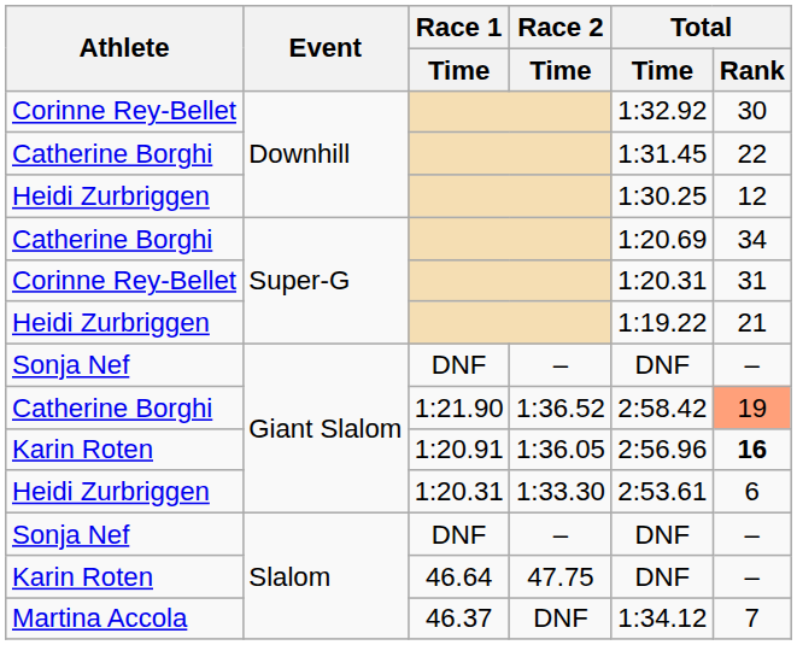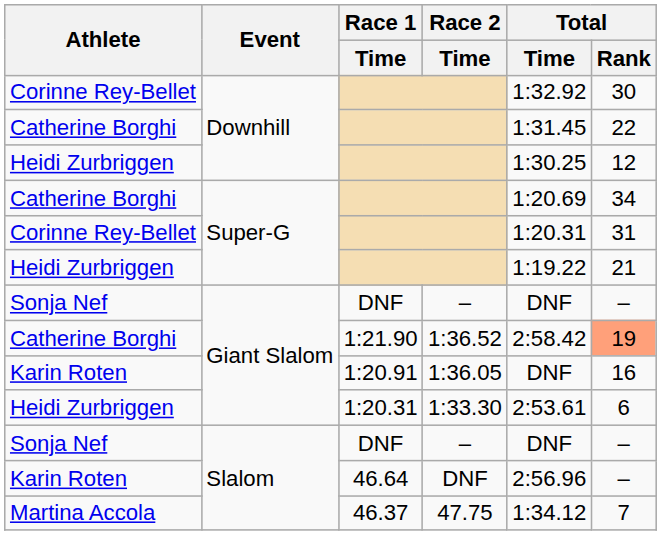1:20.91 | Total / Time: 2:56.96 -> DNF
1:20.91 | Total / Rank: bold -> normal
46.64 | Race 2 / Time: 47.75 -> DNF
46.64 | Total / Time: DNF -> 2:56.96
46.37 | Race 2 / Time: DNF -> 47.75
